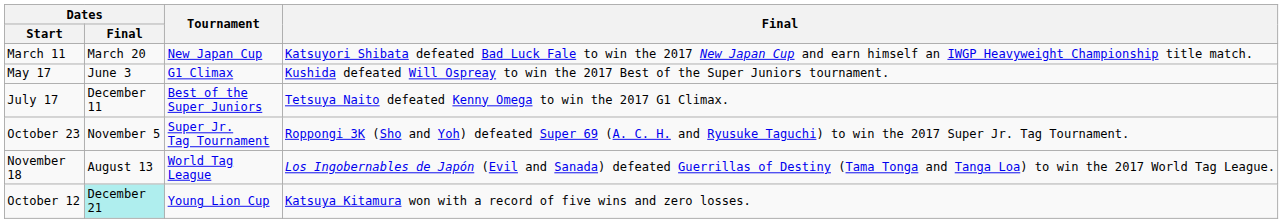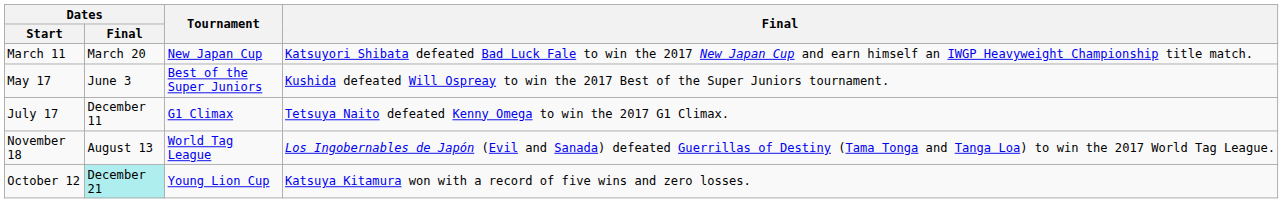May 17 | Tournament: G1 Climax -> Best of the Super Juniors
July 17 | Tournament: Best of the Super Juniors -> G1 Climax
- row: October 23 | November 5 | Super Jr. Tag Tournament | Roppongi 3K (Sho and Yoh) defeated Super 69 (A. C. H. and Ryusuke Taguchi) to win the 2017 Super Jr. Tag Tournament.
